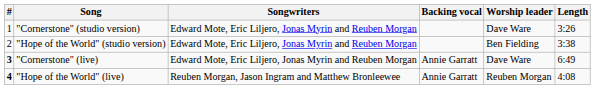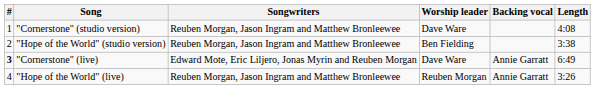columns swapped: Worship leader <-> Backing vocal
"Cornerstone" (studio version) | Songwriters: Edward Mote, Eric Liljero, Jonas Myrin and Reuben Morgan -> Reuben Morgan, Jason Ingram and Matthew Bronleewee
"Cornerstone" (studio version) | Length: 3:26 -> 4:08
"Hope of the World" (studio version) | Songwriters: Edward Mote, Eric Liljero, Jonas Myrin and Reuben Morgan -> Reuben Morgan, Jason Ingram and Matthew Bronleewee
"Hope of the World" (live) | #: bold -> normal
"Hope of the World" (live) | Length: 4:08 -> 3:26
